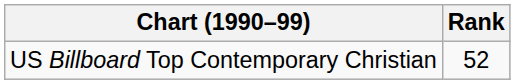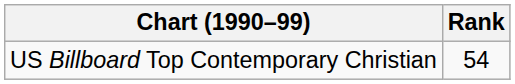US Billboard Top Contemporary Christian | Rank: 52 -> 54
